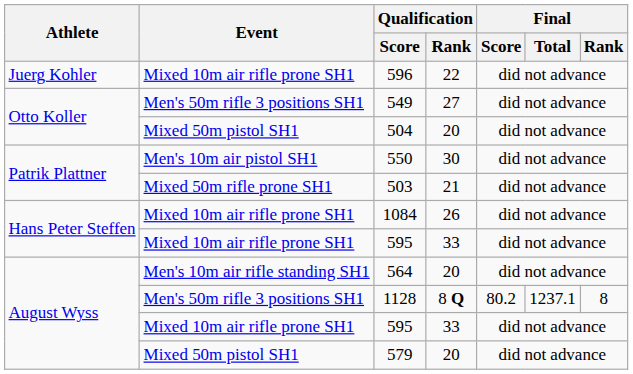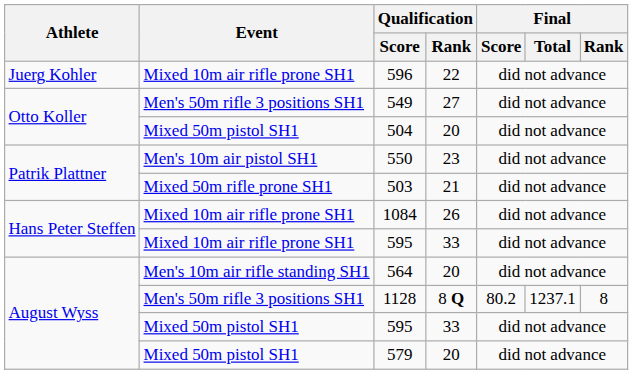550 | Qualification / Rank: 30 -> 23
August Wyss / 595 | Event: Mixed 10m air rifle prone SH1 -> Mixed 50m pistol SH1
